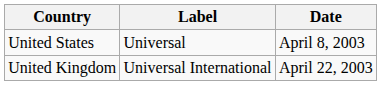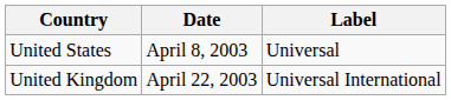columns swapped: Date <-> Label
